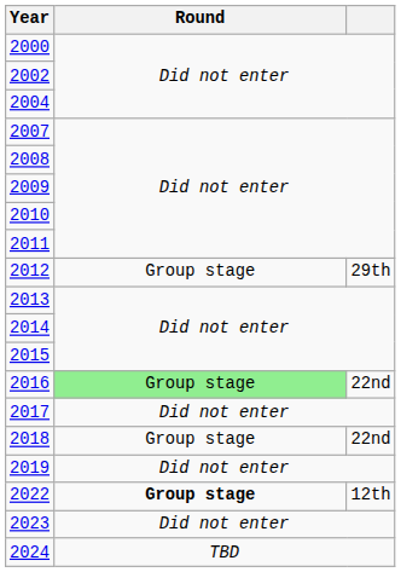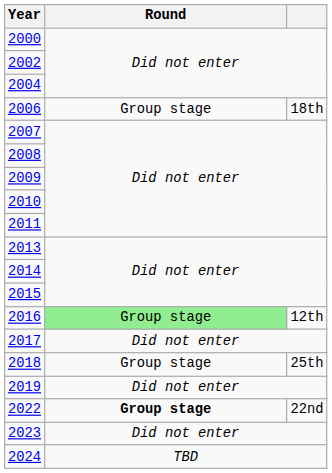+ row: 2006 | Group stage | 18th
- row: 2012 | Group stage | 29th
2016 | column 3: 22nd -> 12th
2018 | column 3: 22nd -> 25th
2022 | column 3: 12th -> 22nd
